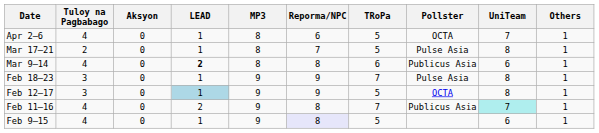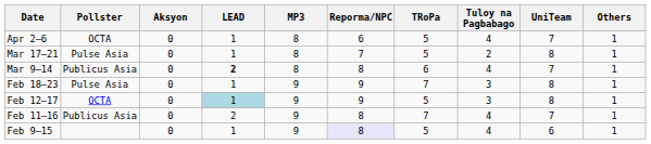columns swapped: Pollster <-> Tuloy na Pagbabago
Mar 9–14 | UniTeam: 6 -> 7
Feb 11–16 | UniTeam: paleturquoise background -> no background
